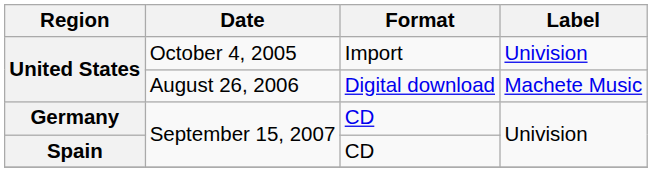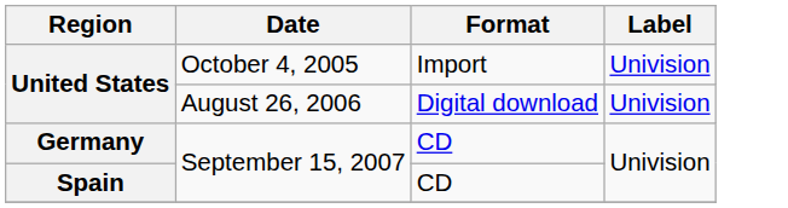United States / August 26, 2006 | Label: Machete Music -> Univision
